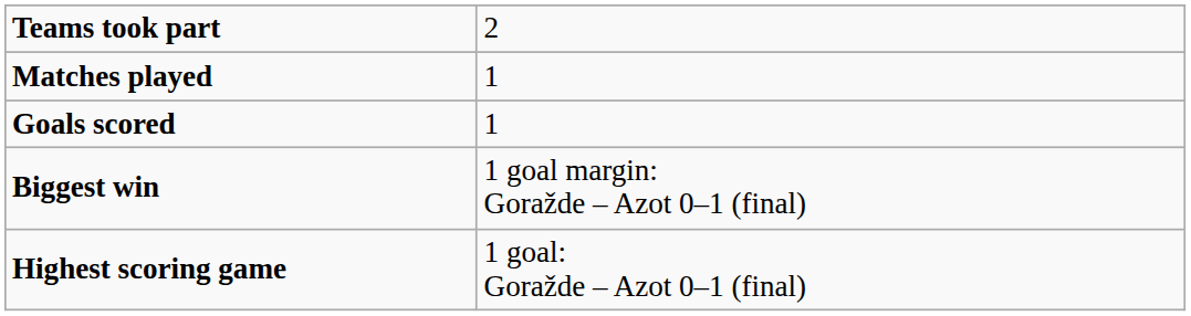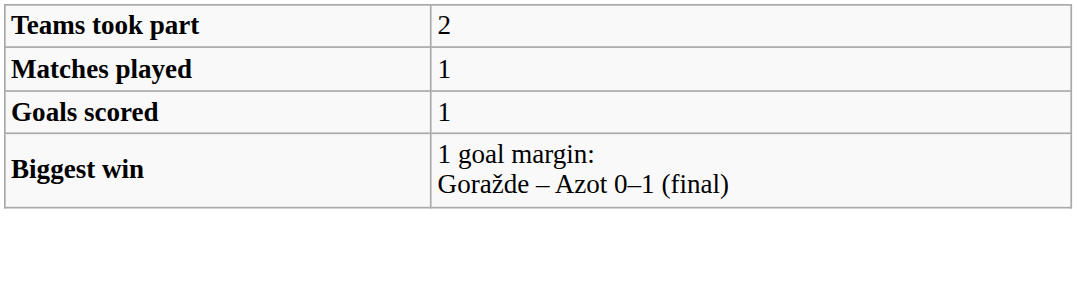- row: Highest scoring game | 1 goal: Goražde – Azot 0–1 (final)
